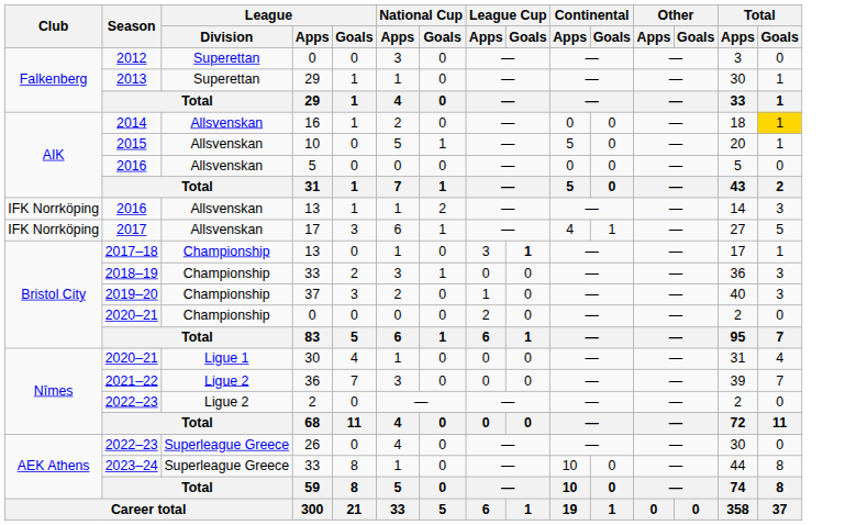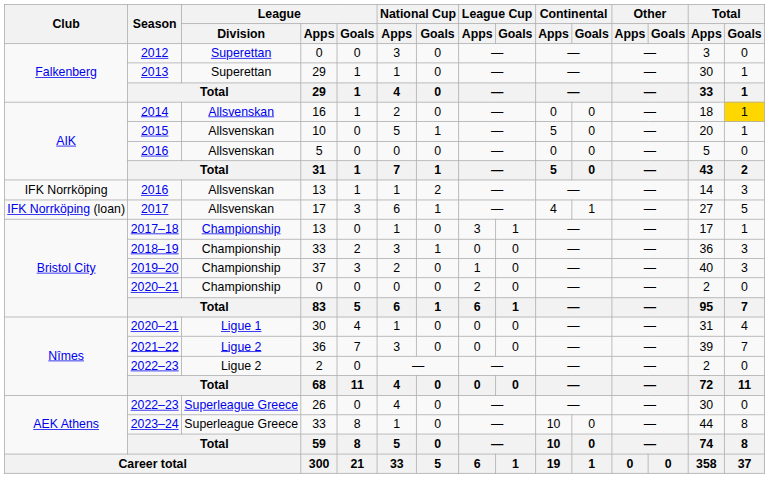2017 | Club: IFK Norrköping -> IFK Norrköping (loan)
2017–18 | League Cup / Goals: bold -> normal
